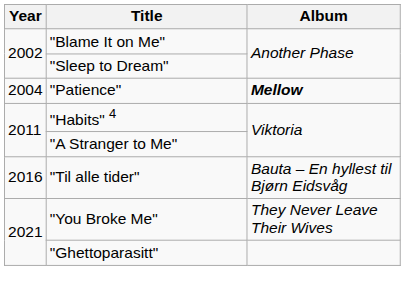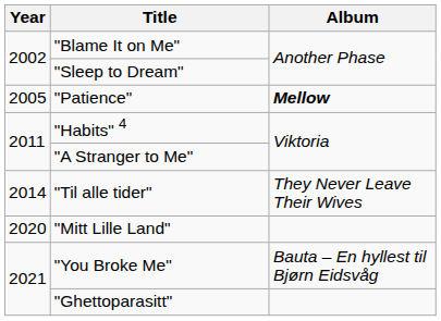"Patience" | Year: 2004 -> 2005
"Til alle tider" | Year: 2016 -> 2014
"Til alle tider" | Album: Bauta – En hyllest til Bjørn Eidsvåg -> They Never Leave Their Wives
+ row: 2020 | "Mitt Lille Land"
"You Broke Me" | Album: They Never Leave Their Wives -> Bauta – En hyllest til Bjørn Eidsvåg
